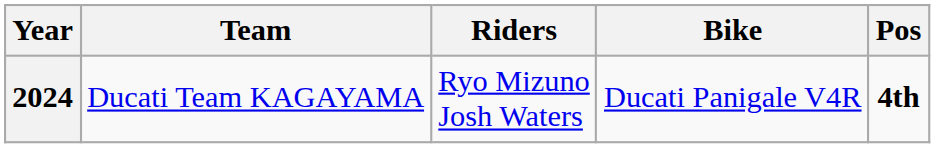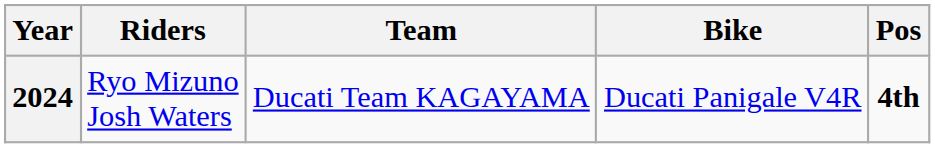columns swapped: Team <-> Riders
